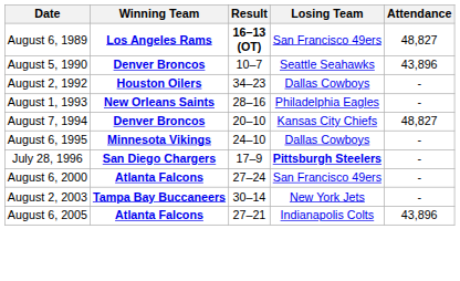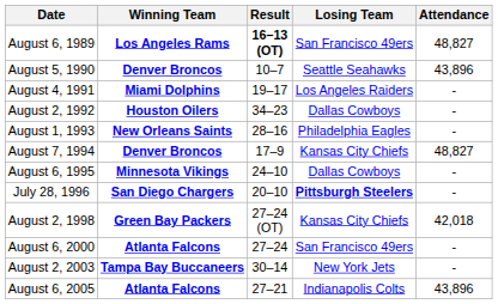+ row: August 4, 1991 | Miami Dolphins | 19–17 | Los Angeles Raiders | -
August 7, 1994 | Result: 20–10 -> 17–9
July 28, 1996 | Result: 17–9 -> 20–10
+ row: August 2, 1998 | Green Bay Packers | 27–24 (OT) | Kansas City Chiefs | 42,018
